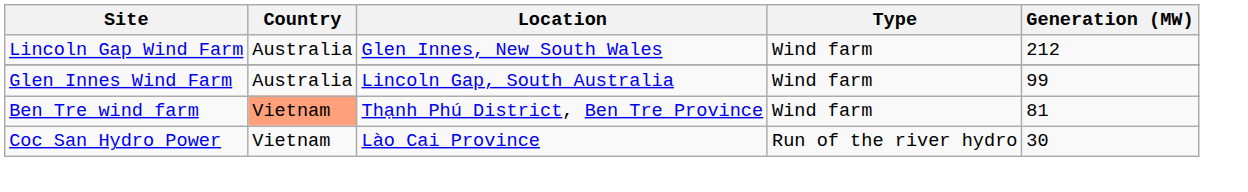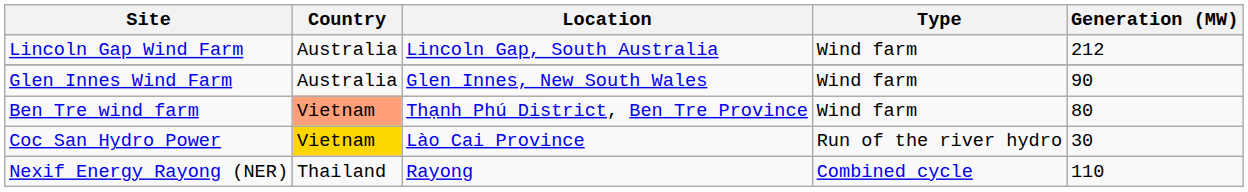Lincoln Gap Wind Farm | Location: Glen Innes, New South Wales -> Lincoln Gap, South Australia
Glen Innes Wind Farm | Location: Lincoln Gap, South Australia -> Glen Innes, New South Wales
Glen Innes Wind Farm | Generation (MW): 99 -> 90
Ben Tre wind farm | Generation (MW): 81 -> 80
Coc San Hydro Power | Country: no background -> gold background
+ row: Nexif Energy Rayong (NER) | Thailand | Rayong | Combined cycle | 110
